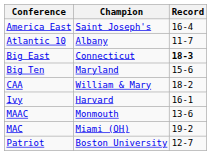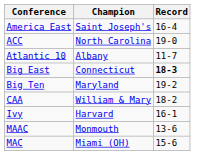+ row: ACC | North Carolina | 19-0
Big Ten | Record: 15-6 -> 19-2
MAC | Record: 19-2 -> 15-6
- row: Patriot | Boston University | 12-7
